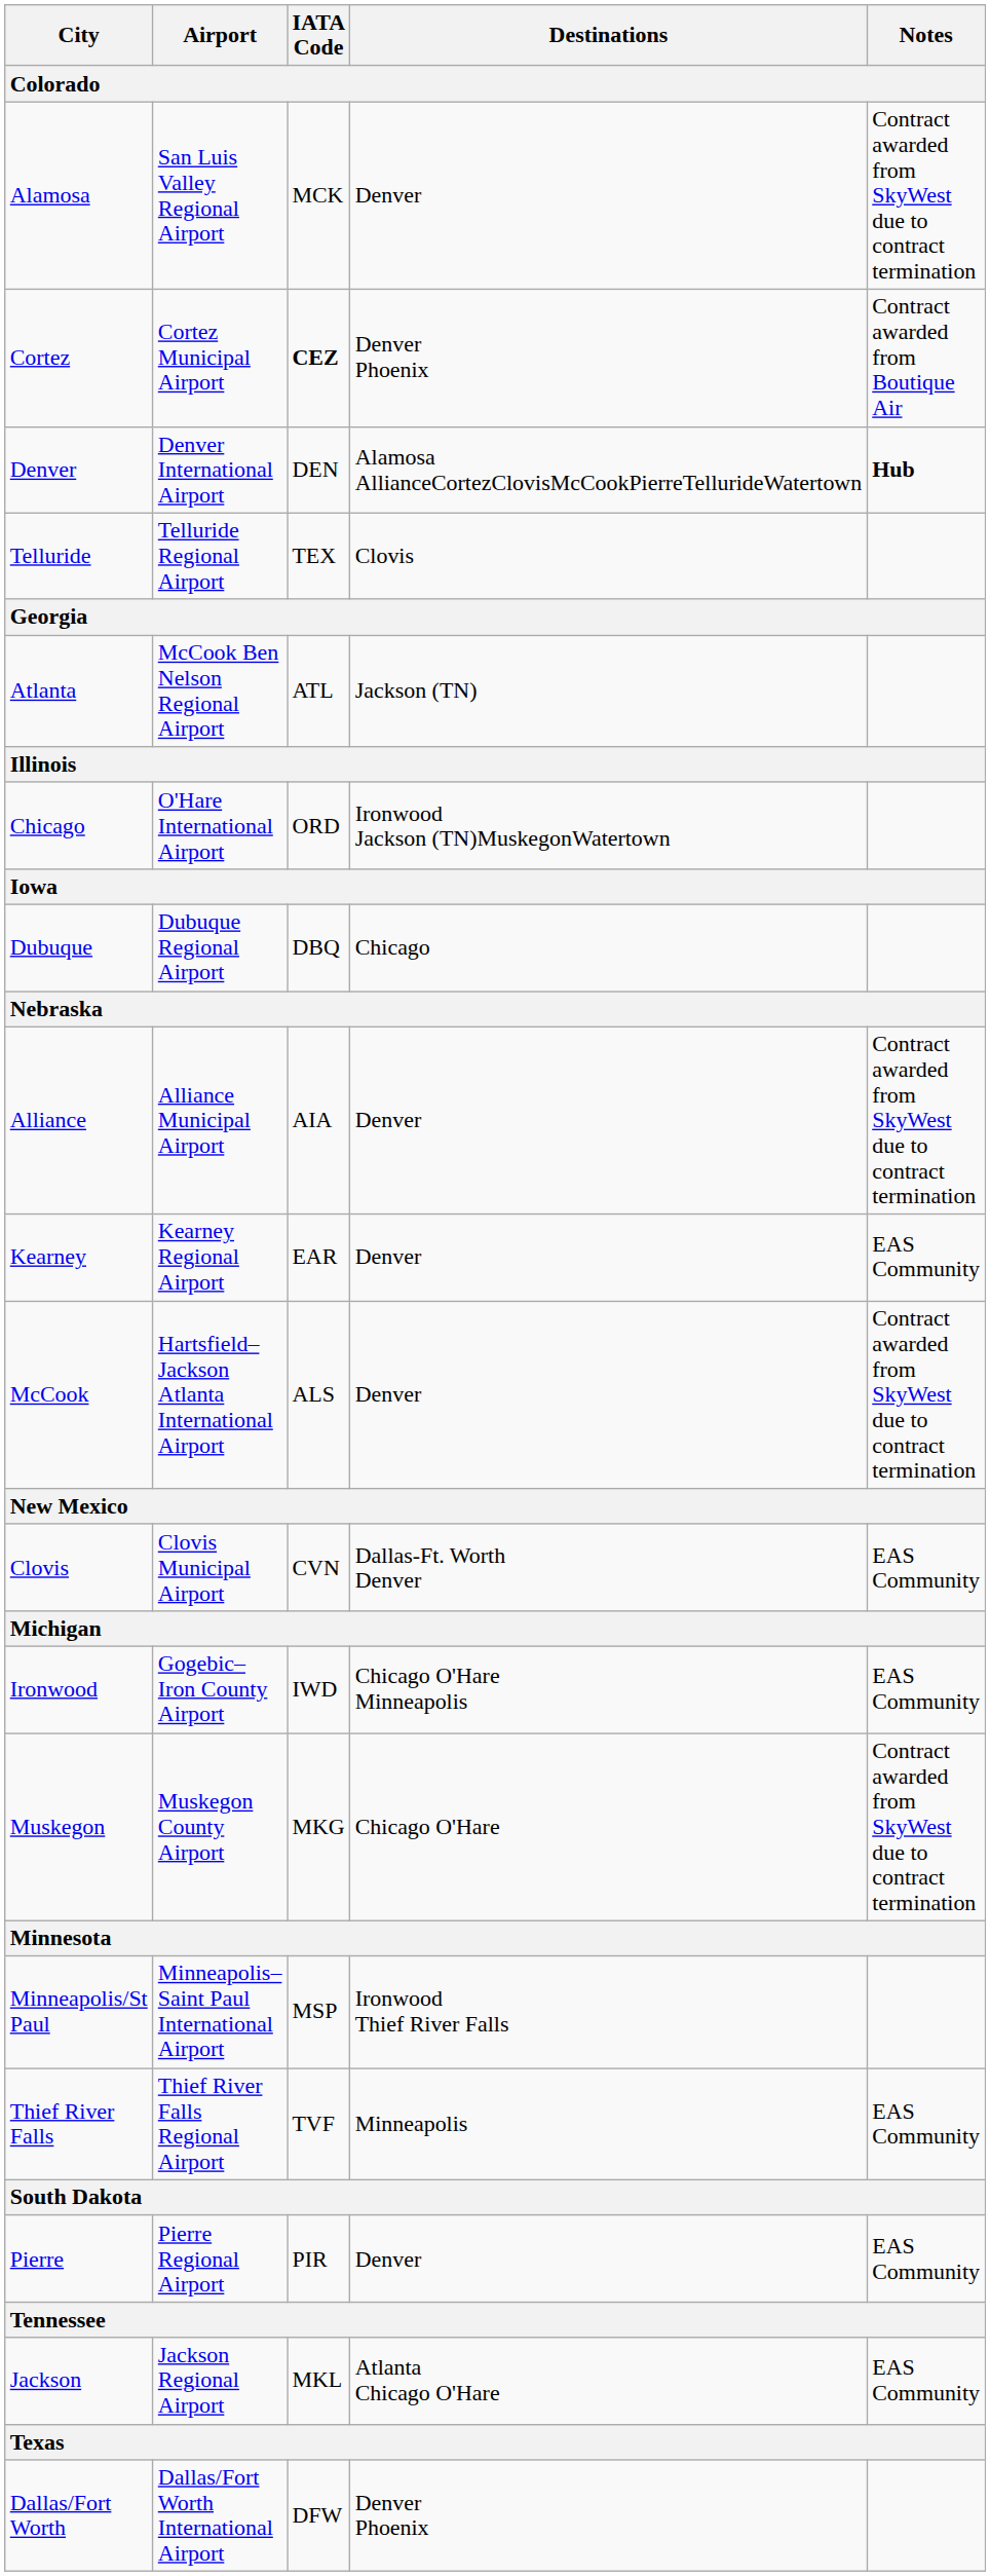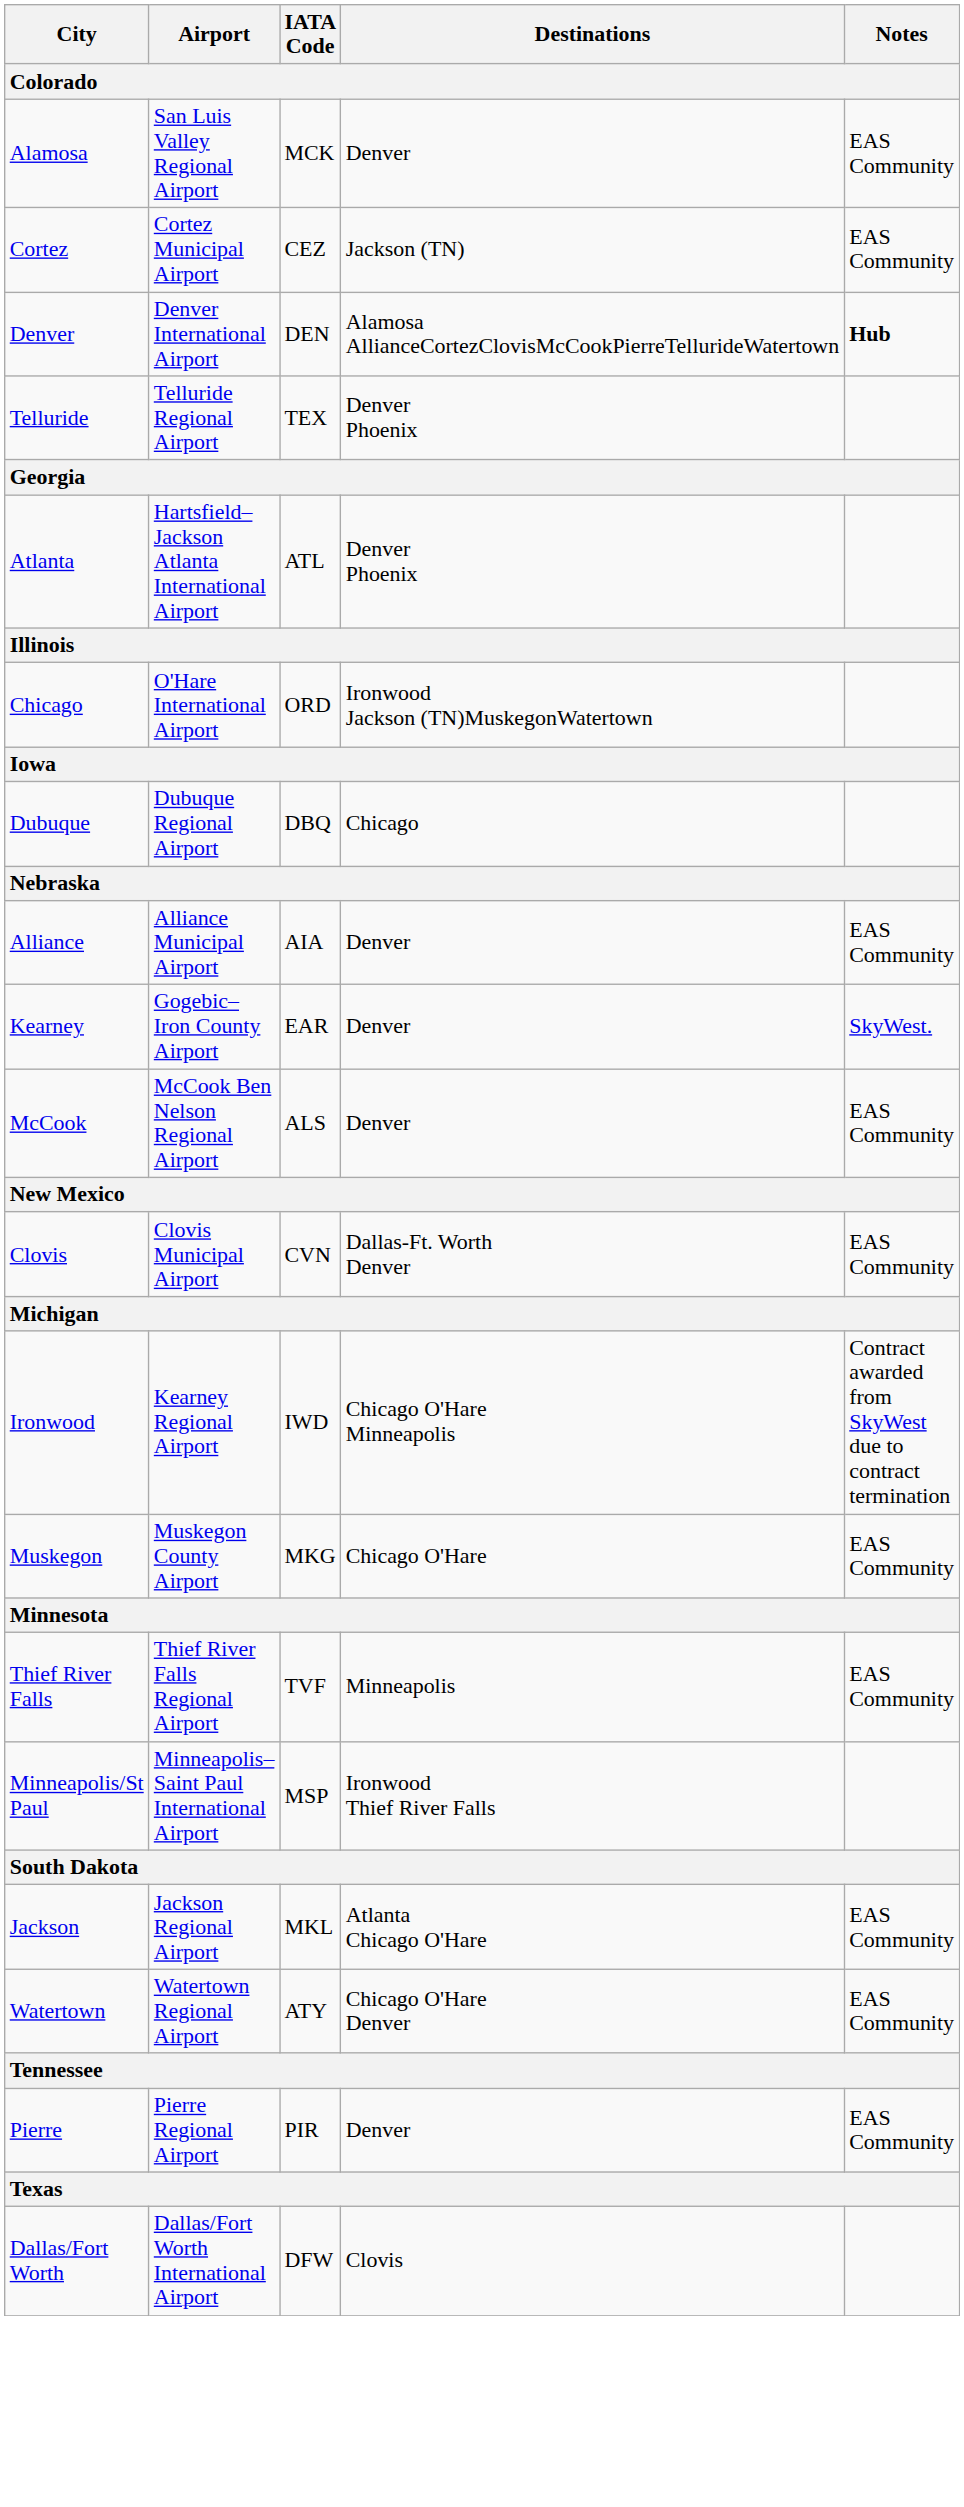Alamosa | Notes: Contract awarded from SkyWest due to contract termination -> EAS Community
Cortez | IATA Code: bold -> normal
Cortez | Destinations: Denver Phoenix -> Jackson (TN)
Cortez | Notes: Contract awarded from Boutique Air -> EAS Community
Telluride | Destinations: Clovis -> Denver Phoenix
Atlanta | Airport: McCook Ben Nelson Regional Airport -> Hartsfield–Jackson Atlanta International Airport
Atlanta | Destinations: Jackson (TN) -> Denver Phoenix
Alliance | Notes: Contract awarded from SkyWest due to contract termination -> EAS Community
Kearney | Airport: Kearney Regional Airport -> Gogebic–Iron County Airport
Kearney | Notes: EAS Community -> SkyWest.
McCook | Airport: Hartsfield–Jackson Atlanta International Airport -> McCook Ben Nelson Regional Airport
McCook | Notes: Contract awarded from SkyWest due to contract termination -> EAS Community
Ironwood | Airport: Gogebic–Iron County Airport -> Kearney Regional Airport
Ironwood | Notes: EAS Community -> Contract awarded from SkyWest due to contract termination
Muskegon | Notes: Contract awarded from SkyWest due to contract termination -> EAS Community
rows swapped: Minneapolis/St Paul <-> Thief River Falls
rows swapped: Pierre <-> Jackson
+ row: Watertown | Watertown Regional Airport | ATY | Chicago O'Hare Denver | EAS Community
Dallas/Fort Worth | Destinations: Denver Phoenix -> Clovis
